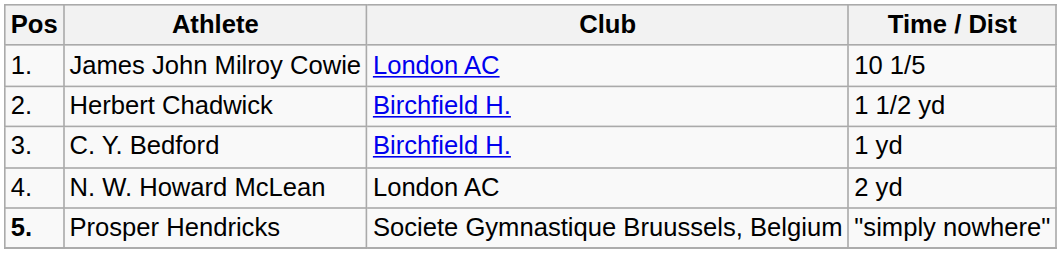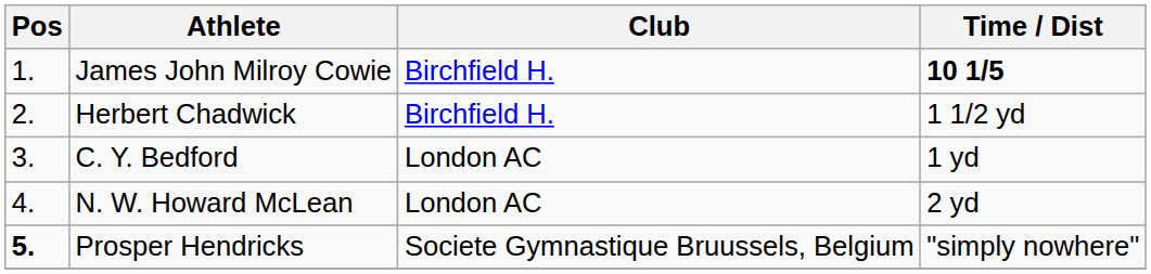James John Milroy Cowie | Club: London AC -> Birchfield H.
James John Milroy Cowie | Time / Dist: normal -> bold
C. Y. Bedford | Club: Birchfield H. -> London AC
